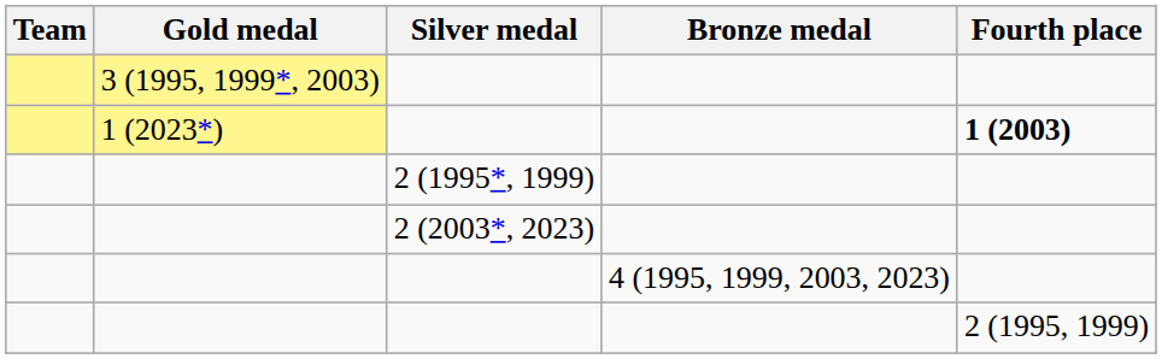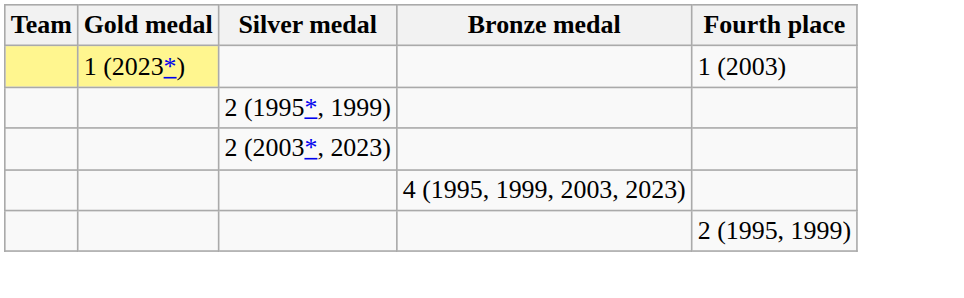- row: 3 (1995, 1999*, 2003)
1 (2023*) | Fourth place: bold -> normal
